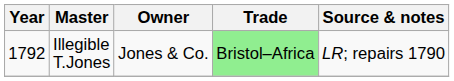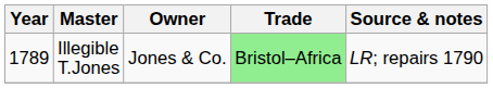Illegible T.Jones | Year: 1792 -> 1789
